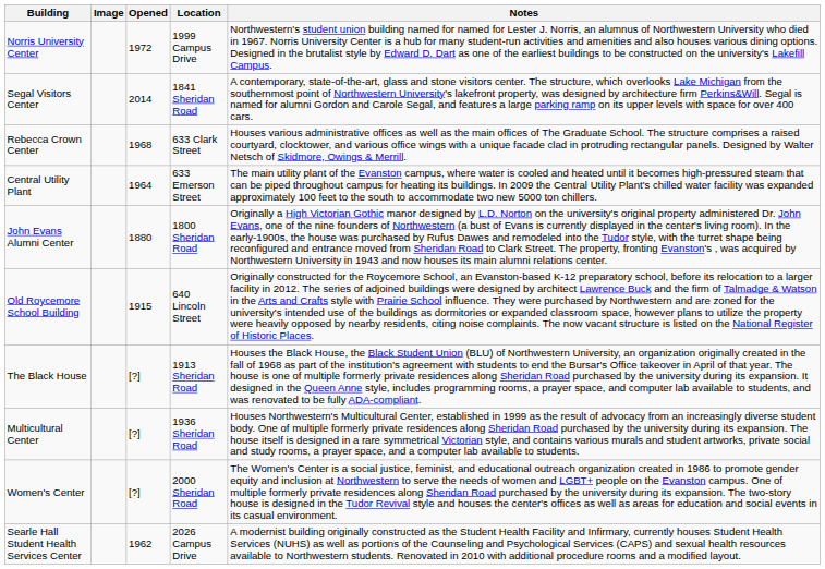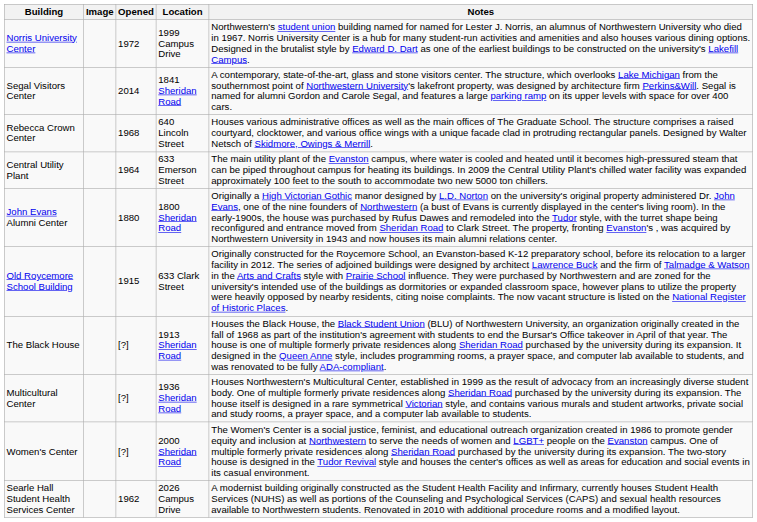Rebecca Crown Center | Location: 633 Clark Street -> 640 Lincoln Street
Old Roycemore School Building | Location: 640 Lincoln Street -> 633 Clark Street
